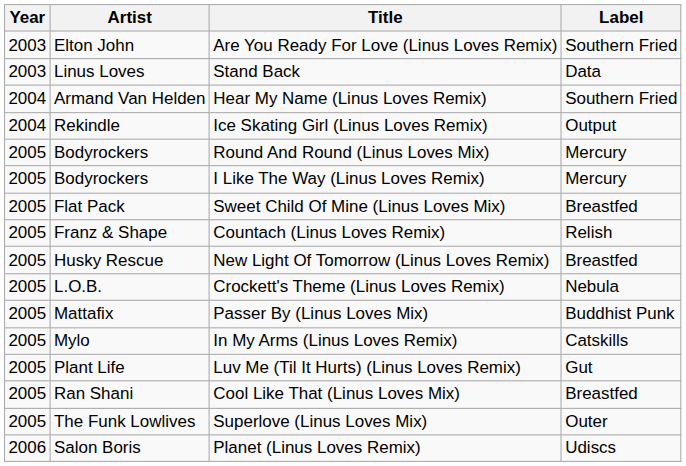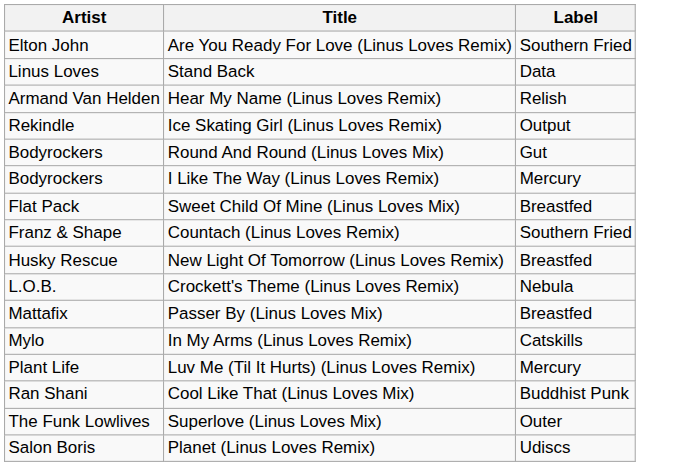- column: Year | 2003 | 2003 | 2004 | 2004 | 2005 | 2005 | 2005 | 2005 | 2005 | 2005 | 2005 | 2005 | 2005 | 2005 | 2005 | 2006
Hear My Name (Linus Loves Remix) | Label: Southern Fried -> Relish
Round And Round (Linus Loves Mix) | Label: Mercury -> Gut
Countach (Linus Loves Remix) | Label: Relish -> Southern Fried
Passer By (Linus Loves Mix) | Label: Buddhist Punk -> Breastfed
Luv Me (Til It Hurts) (Linus Loves Remix) | Label: Gut -> Mercury
Cool Like That (Linus Loves Mix) | Label: Breastfed -> Buddhist Punk
